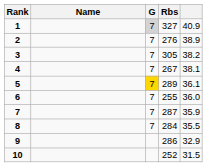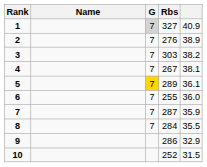3 | Rbs: 305 -> 303
